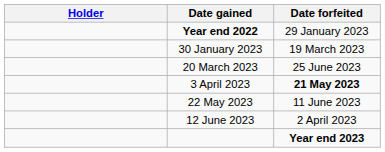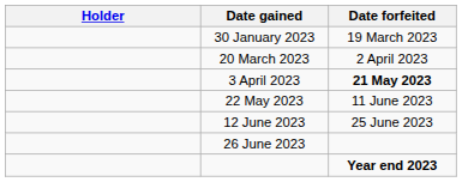- row: Year end 2022 | 29 January 2023
20 March 2023 | Date forfeited: 25 June 2023 -> 2 April 2023
12 June 2023 | Date forfeited: 2 April 2023 -> 25 June 2023
+ row: 26 June 2023
